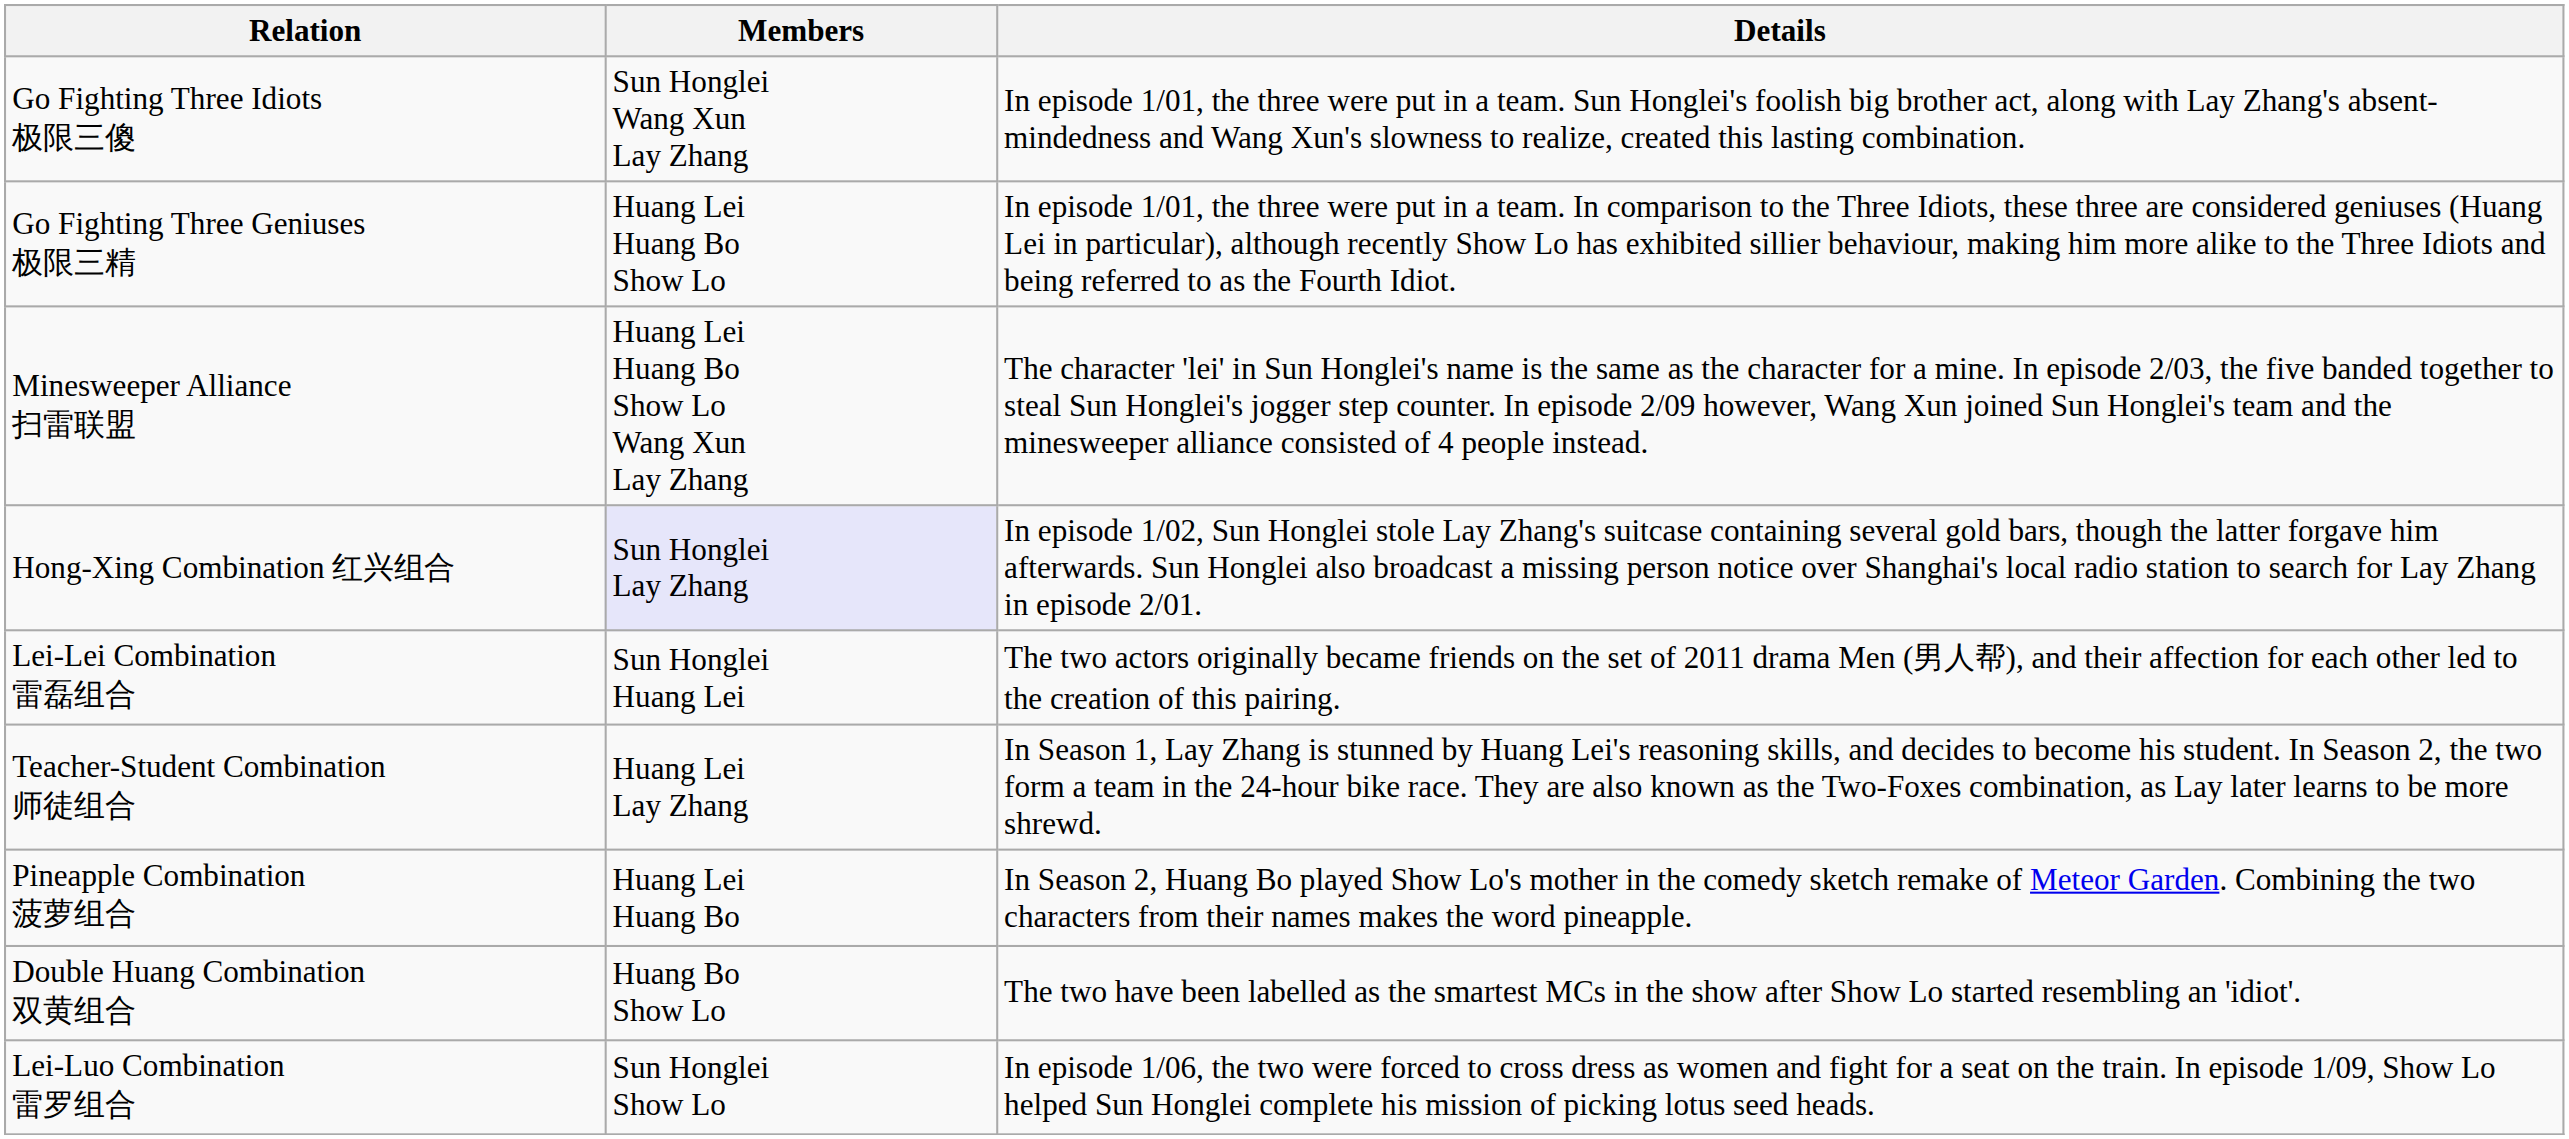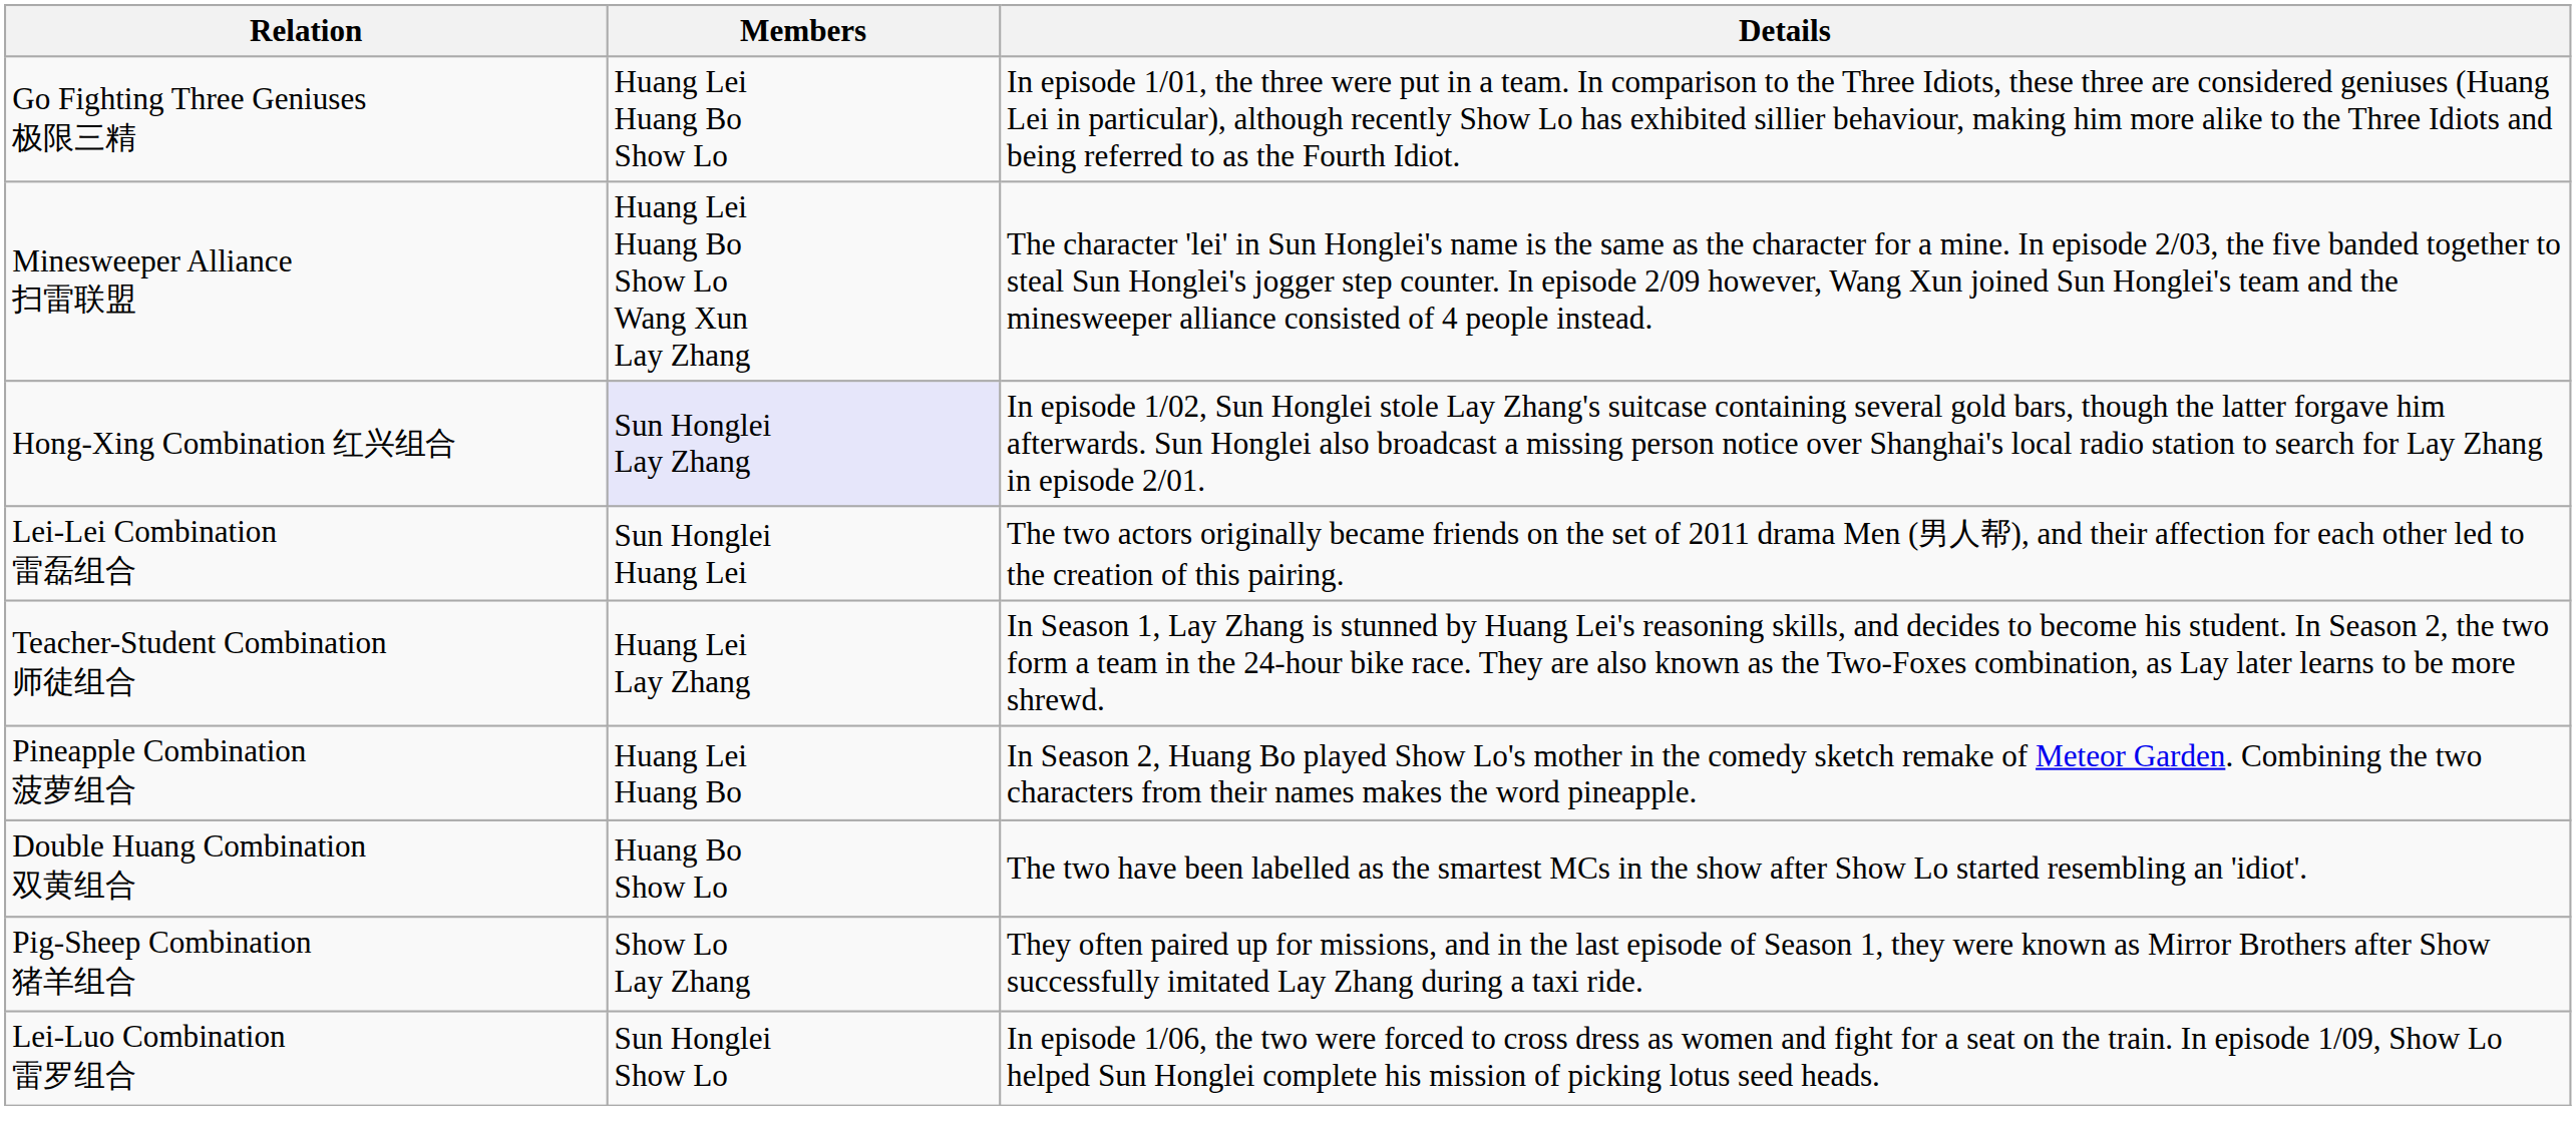- row: Go Fighting Three Idiots 极限三傻 | Sun Honglei Wang Xun Lay Zhang | In episode 1/01, the three were put in a team. Sun Honglei's foolish big brother act, along with Lay Zhang's absent-mindedness and Wang Xun's slowness to realize, created this lasting combination.
+ row: Pig-Sheep Combination 猪羊组合 | Show Lo Lay Zhang | They often paired up for missions, and in the last episode of Season 1, they were known as Mirror Brothers after Show successfully imitated Lay Zhang during a taxi ride.
